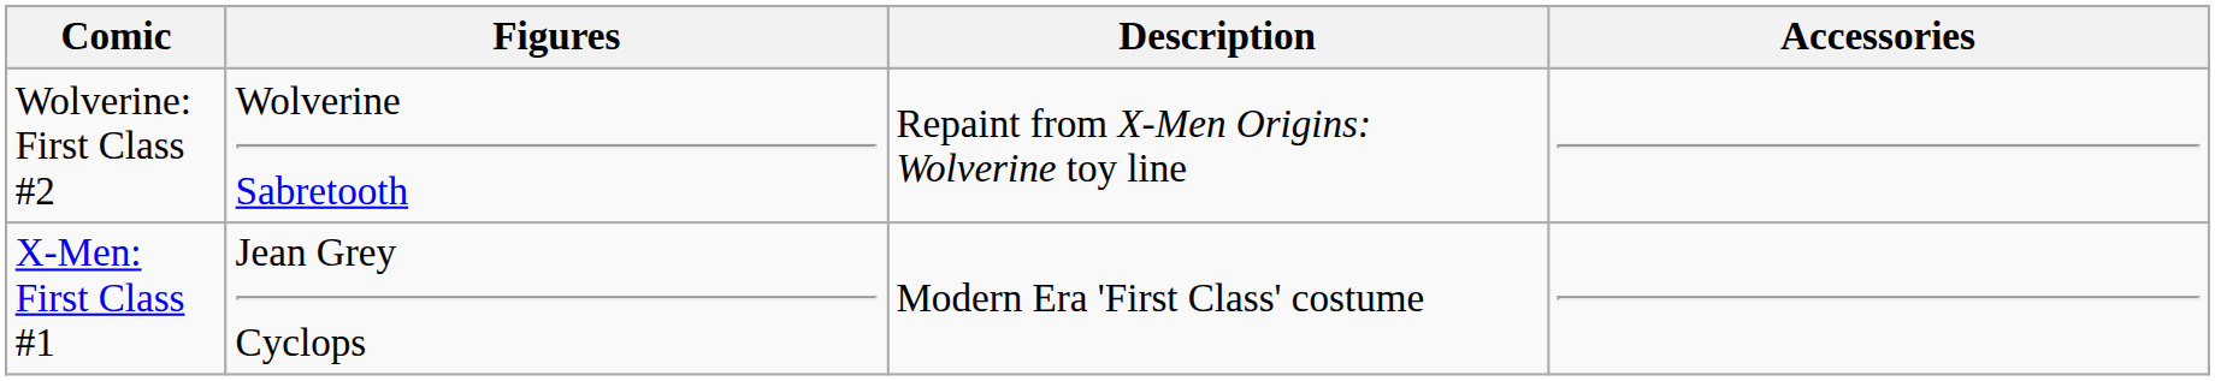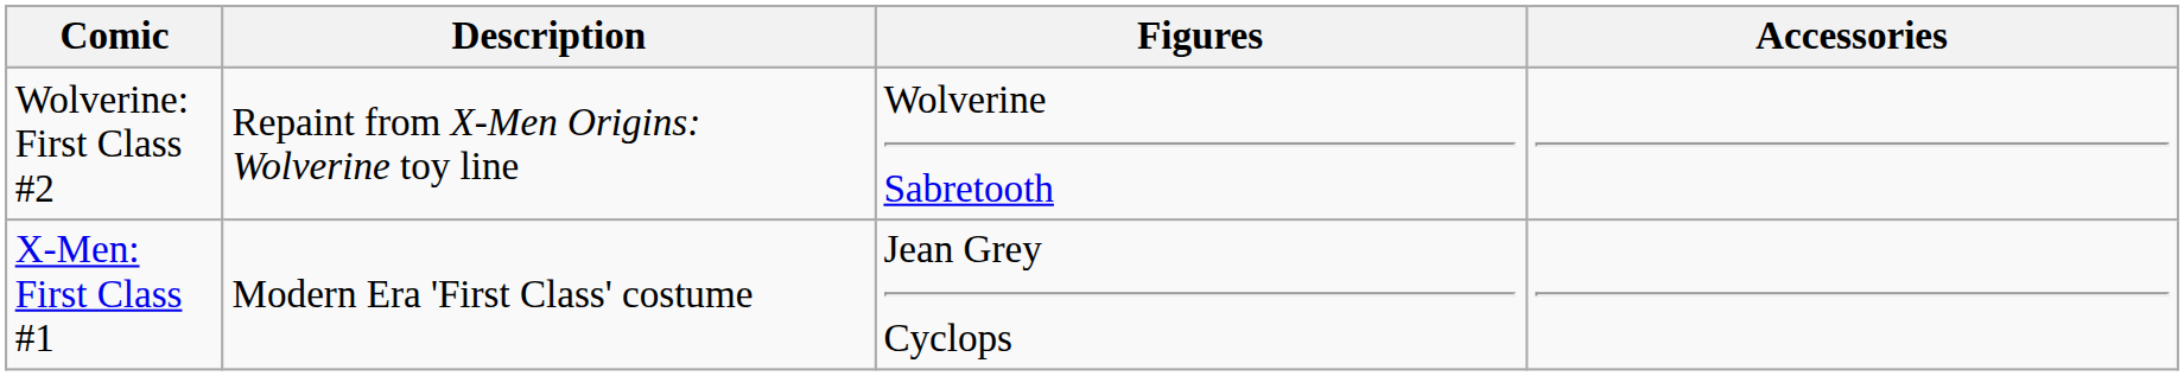columns swapped: Figures <-> Description
